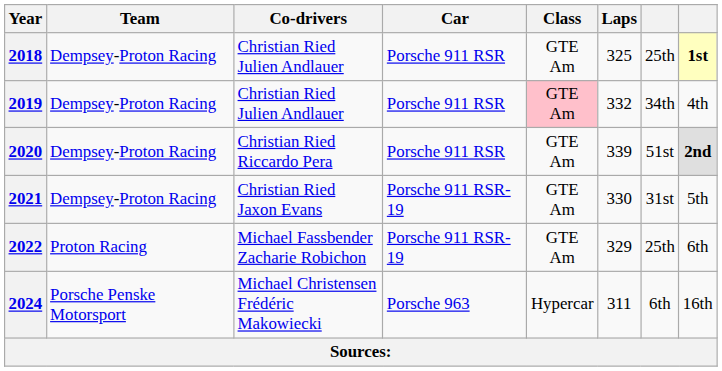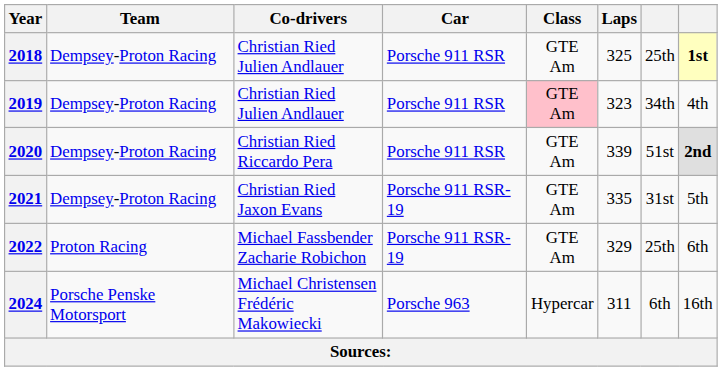2019 | Laps: 332 -> 323
2021 | Laps: 330 -> 335
